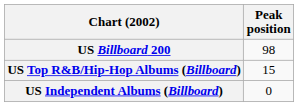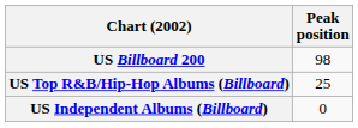US Top R&B/Hip-Hop Albums (Billboard) | Peak position: 15 -> 25
